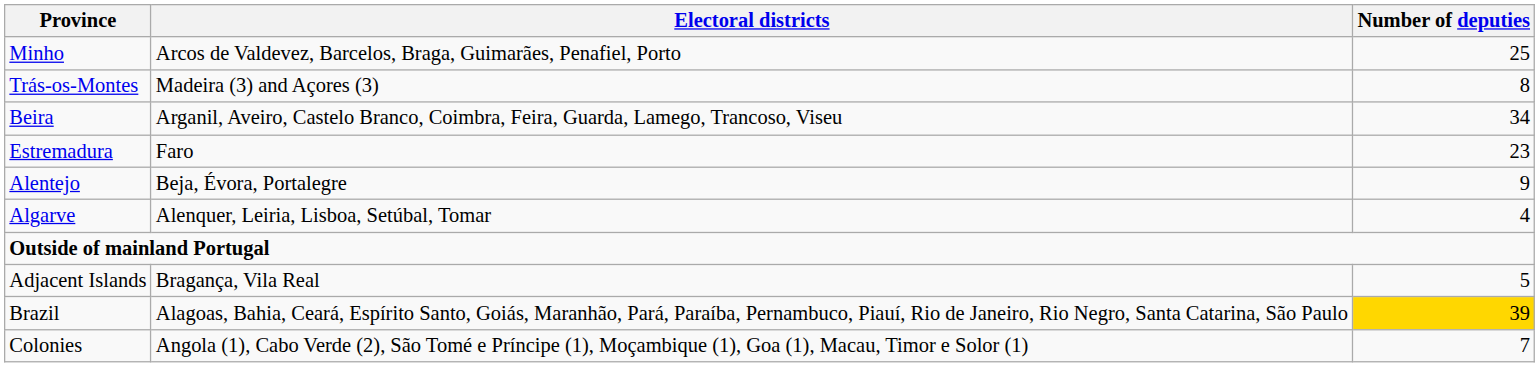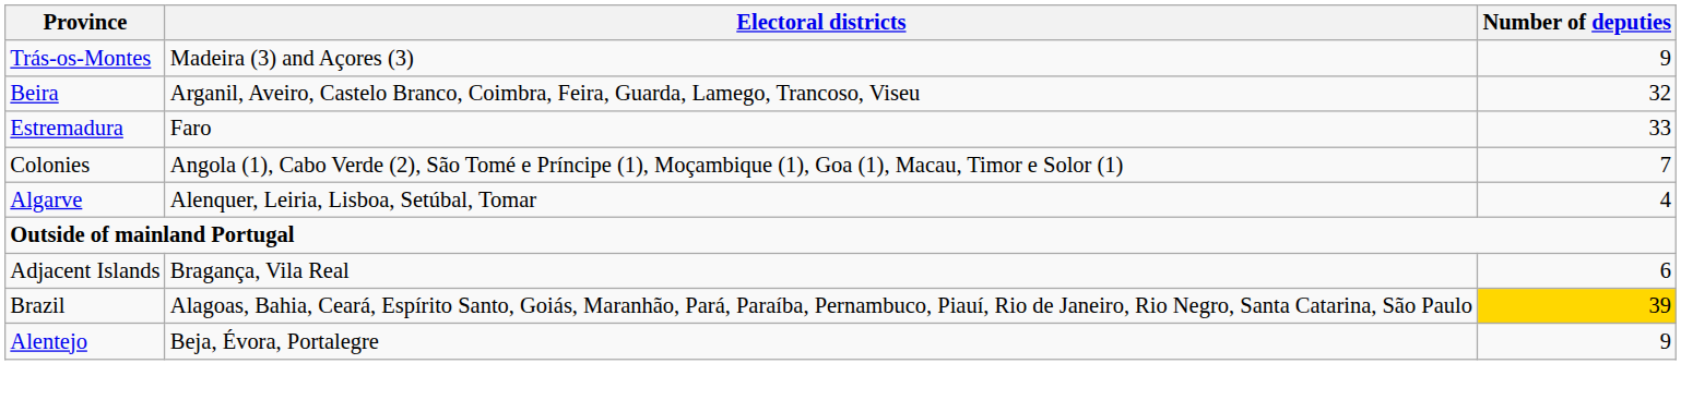- row: Minho | Arcos de Valdevez, Barcelos, Braga, Guimarães, Penafiel, Porto | 25
Trás-os-Montes | Number of deputies: 8 -> 9
Beira | Number of deputies: 34 -> 32
Estremadura | Number of deputies: 23 -> 33
rows swapped: Alentejo <-> Colonies
Adjacent Islands | Number of deputies: 5 -> 6
